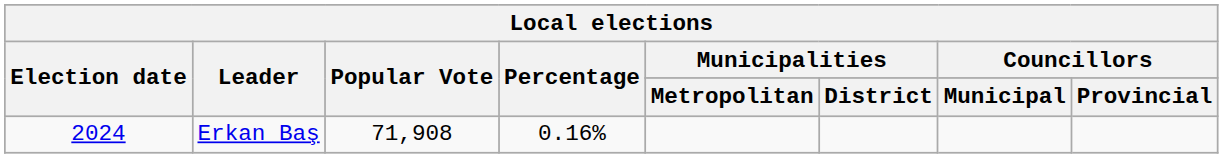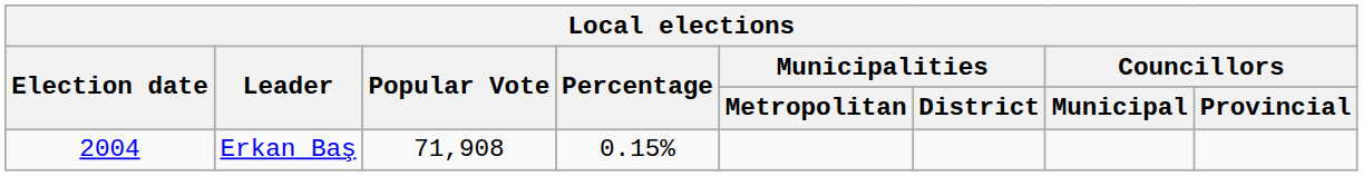Erkan Baş | Election date: 2024 -> 2004
Erkan Baş | Percentage: 0.16% -> 0.15%
